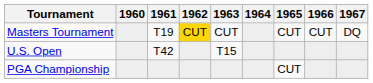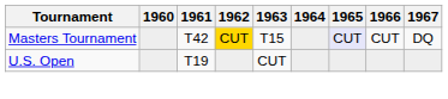Masters Tournament | 1961: T19 -> T42
Masters Tournament | 1963: CUT -> T15
Masters Tournament | 1965: no background -> lavender background
U.S. Open | 1961: T42 -> T19
U.S. Open | 1963: T15 -> CUT
- row: PGA Championship | CUT
